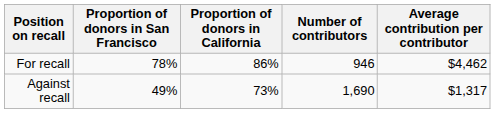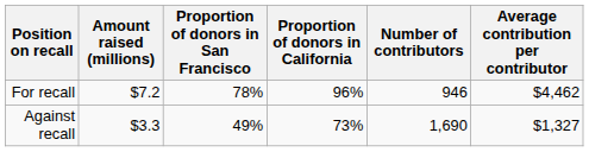+ column: Amount raised (millions) | $7.2 | $3.3
For recall | Proportion of donors in California: 86% -> 96%
Against recall | Average contribution per contributor: $1,317 -> $1,327
